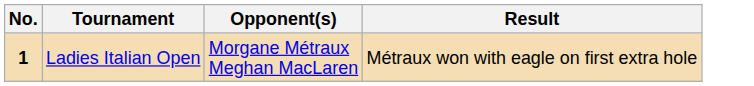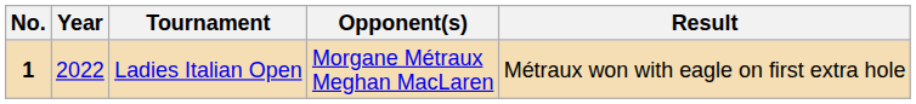+ column: Year | 2022
